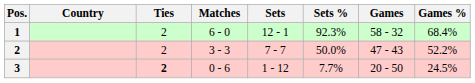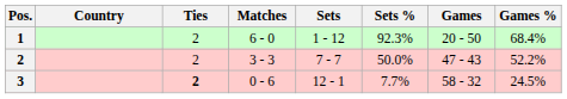1 | Sets: 12 - 1 -> 1 - 12
1 | Games: 58 - 32 -> 20 - 50
3 | Sets: 1 - 12 -> 12 - 1
3 | Games: 20 - 50 -> 58 - 32
